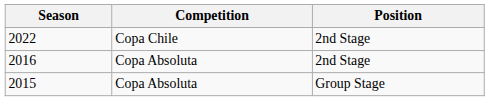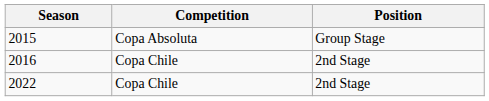rows swapped: 2015 <-> 2022
2016 | Competition: Copa Absoluta -> Copa Chile
